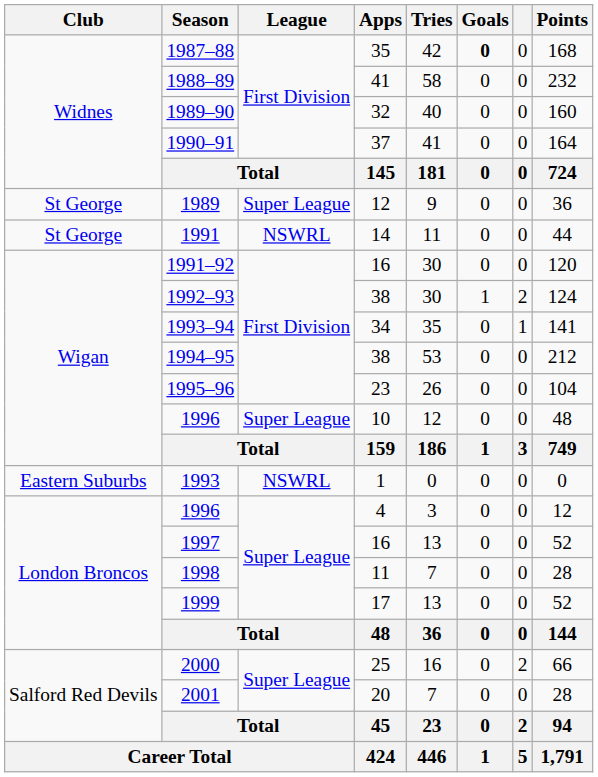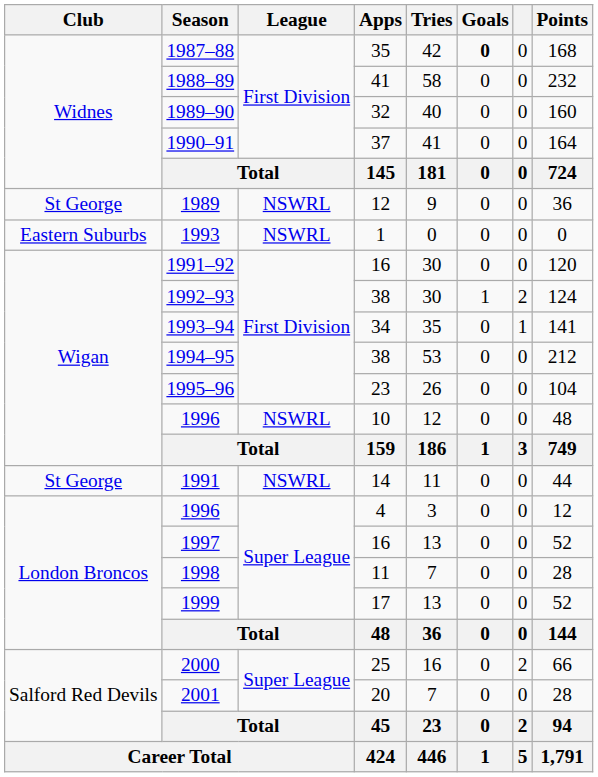1989 | League: Super League -> NSWRL
rows swapped: 1991 <-> 1993
1996 / 10 | League: Super League -> NSWRL
